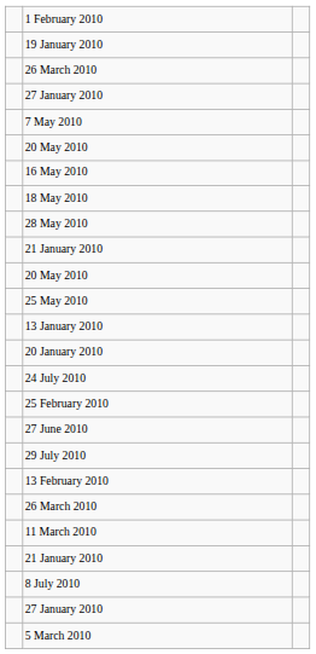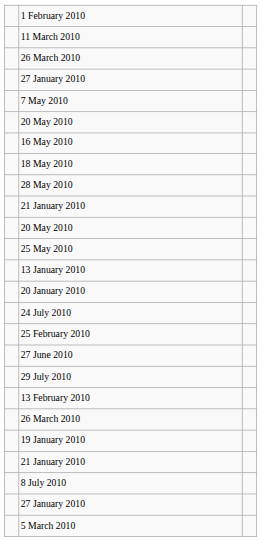rows swapped: 11 March 2010 <-> 19 January 2010
